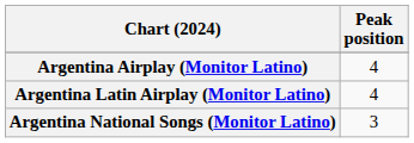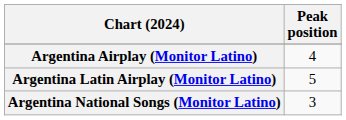Argentina Latin Airplay (Monitor Latino) | Peak position: 4 -> 5
